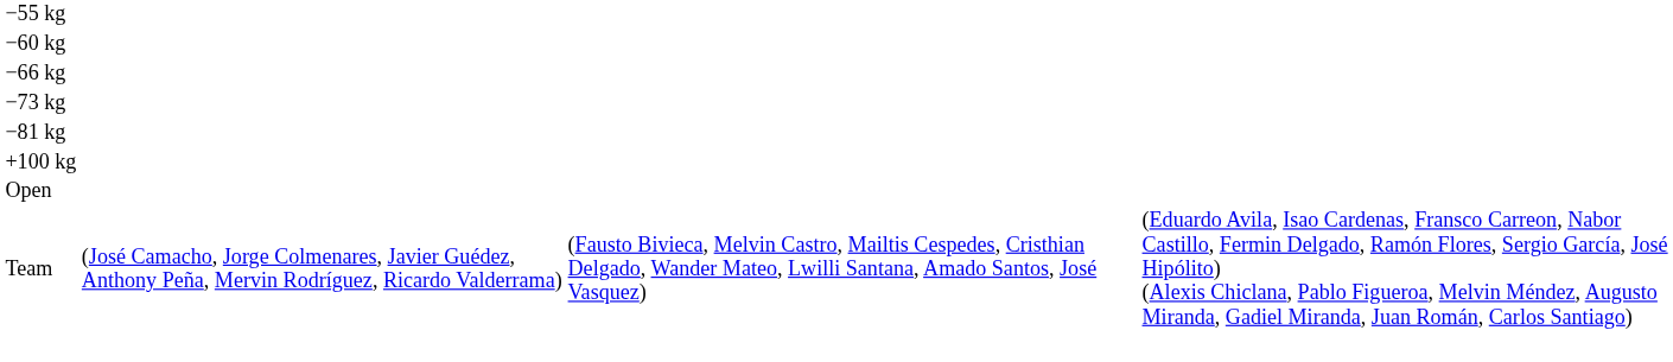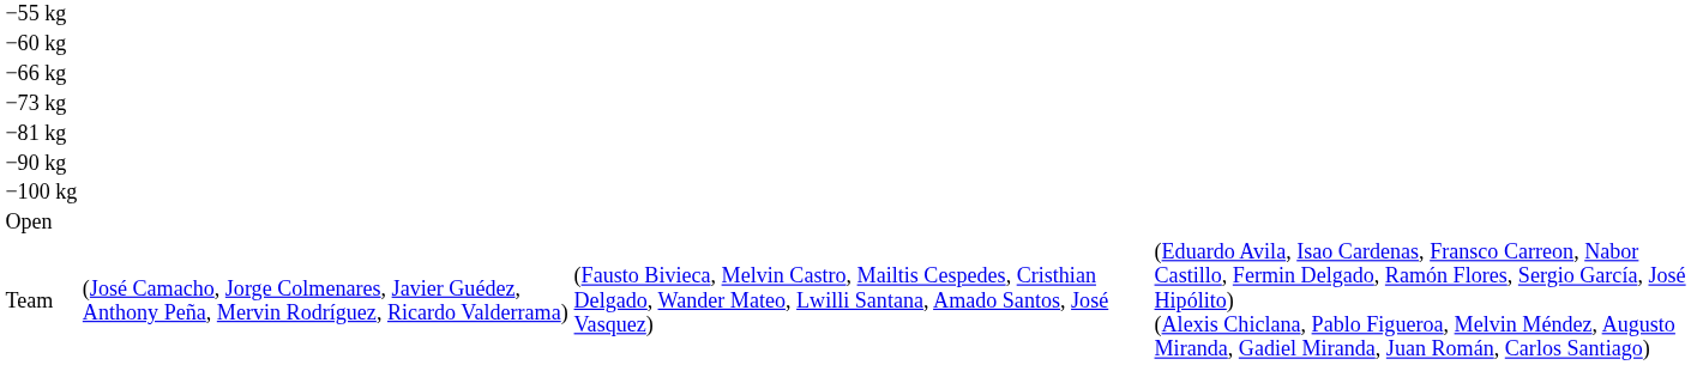+ row: −90 kg
+ row: −100 kg
- row: +100 kg
